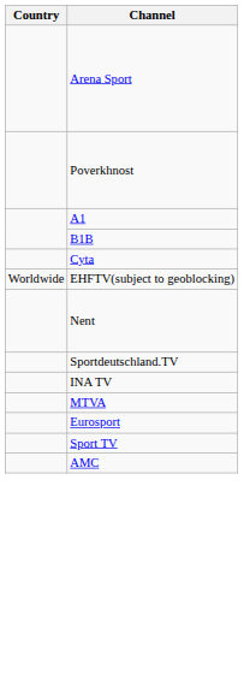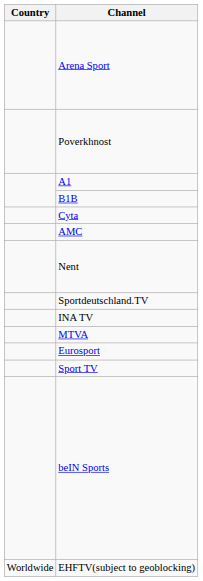rows swapped: AMC <-> EHFTV(subject to geoblocking)
+ row: beIN Sports
